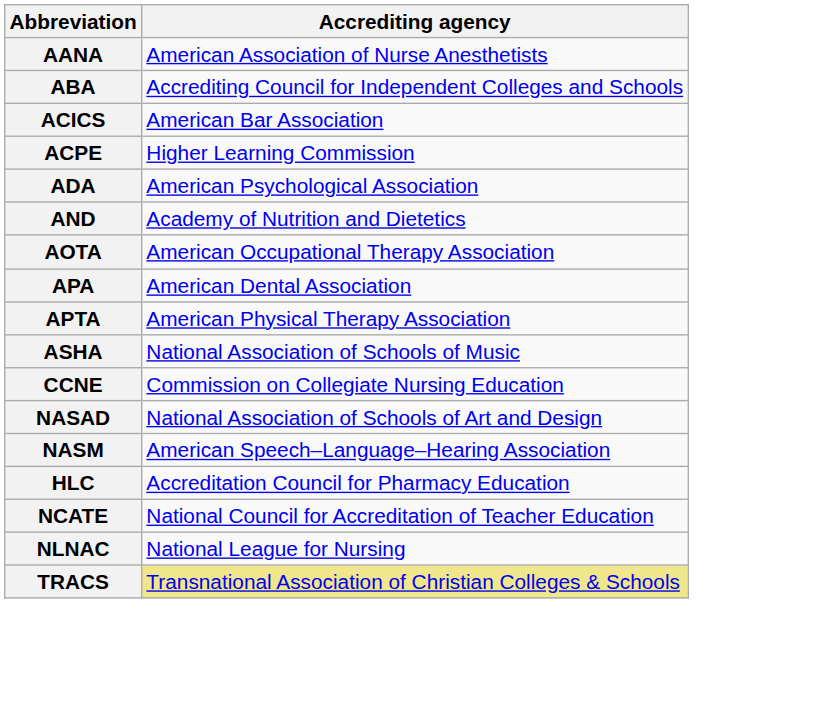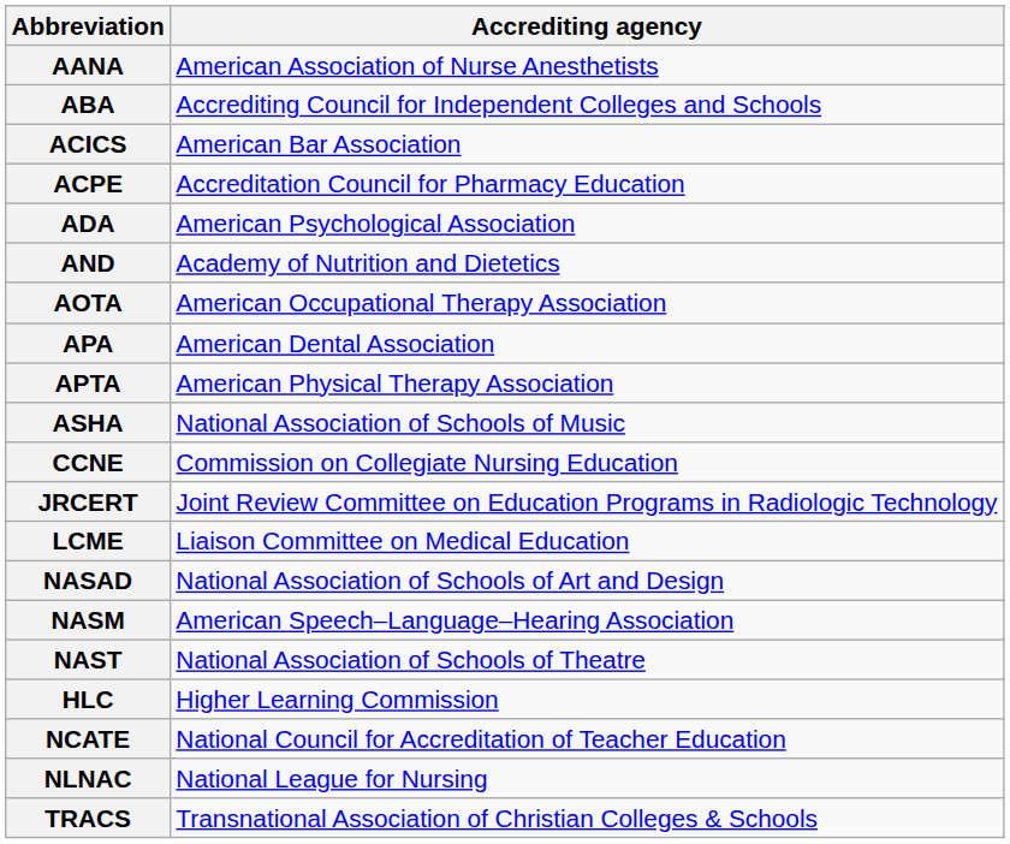ACPE | Accrediting agency: Higher Learning Commission -> Accreditation Council for Pharmacy Education
+ row: JRCERT | Joint Review Committee on Education Programs in Radiologic Technology
+ row: LCME | Liaison Committee on Medical Education
+ row: NAST | National Association of Schools of Theatre
HLC | Accrediting agency: Accreditation Council for Pharmacy Education -> Higher Learning Commission
TRACS | Accrediting agency: khaki background -> no background
